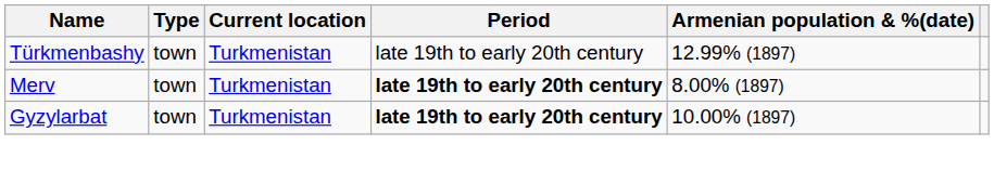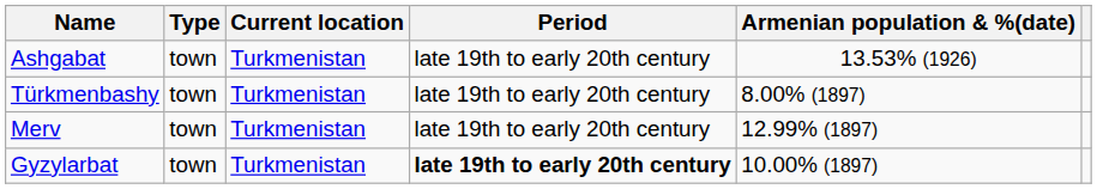+ row: Ashgabat | town | Turkmenistan | late 19th to early 20th century | 13.53% (1926)
Türkmenbashy | Armenian population & %(date): 12.99% (1897) -> 8.00% (1897)
Merv | Period: bold -> normal
Merv | Armenian population & %(date): 8.00% (1897) -> 12.99% (1897)
